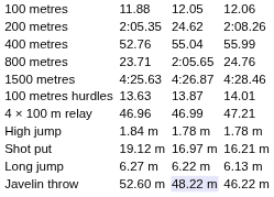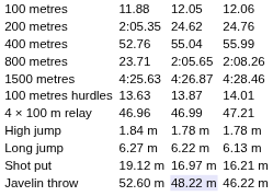200 metres | column 7: 2:08.26 -> 24.76
800 metres | column 7: 24.76 -> 2:08.26
rows swapped: Long jump <-> Shot put
